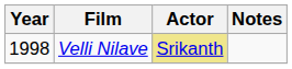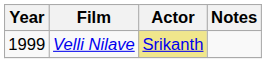Velli Nilave | Year: 1998 -> 1999
